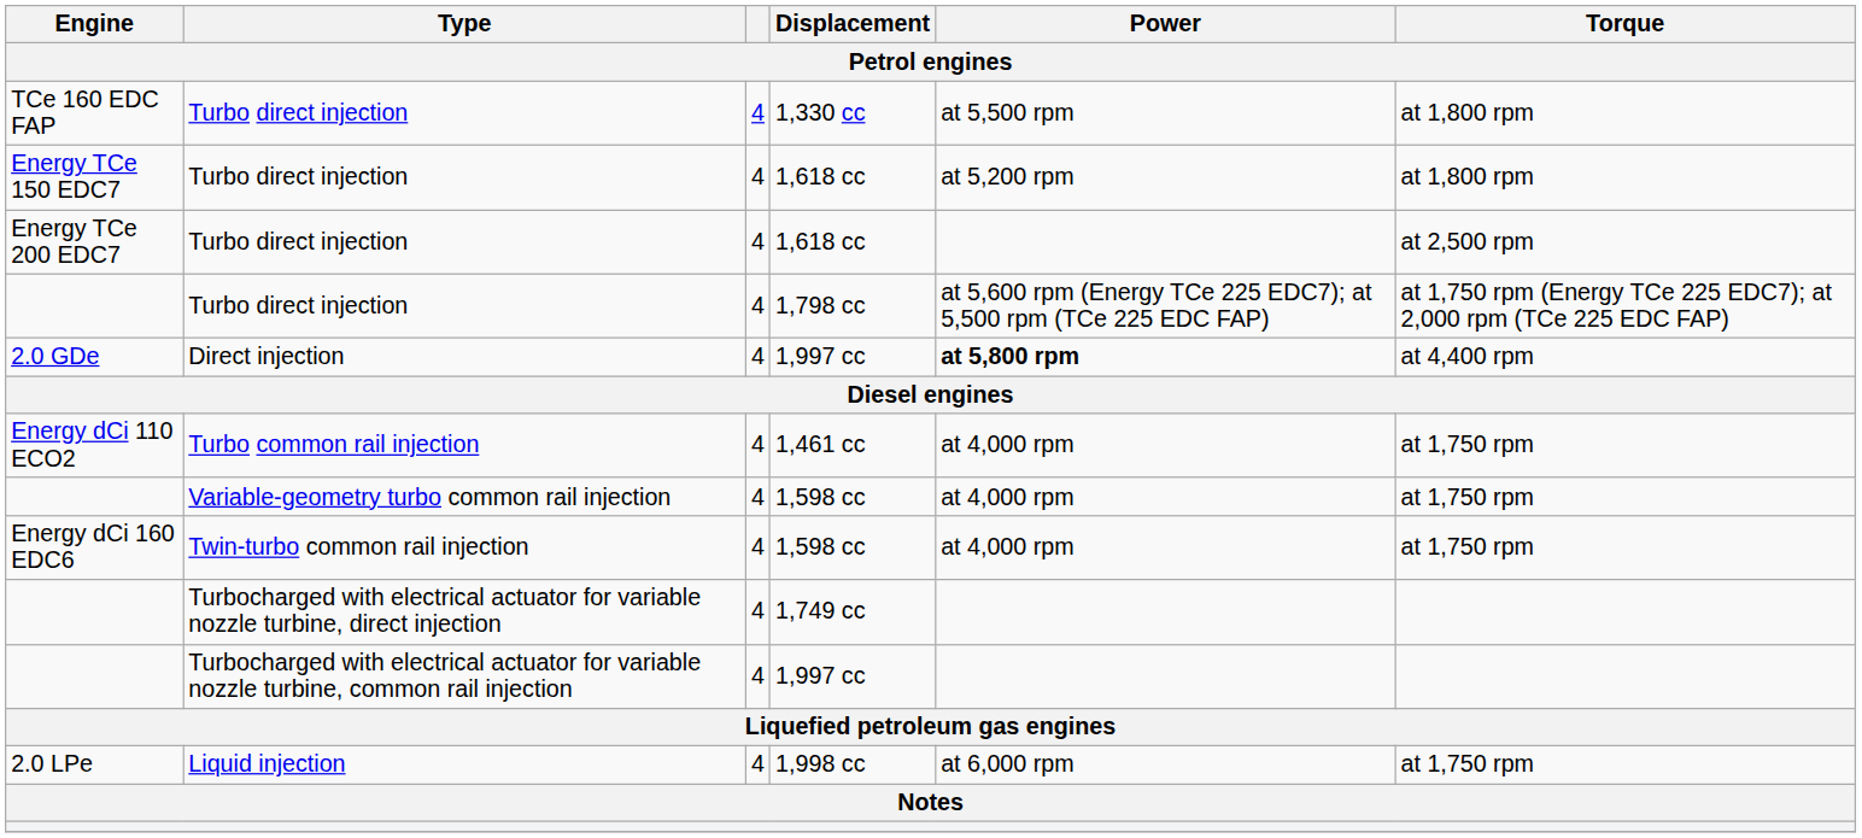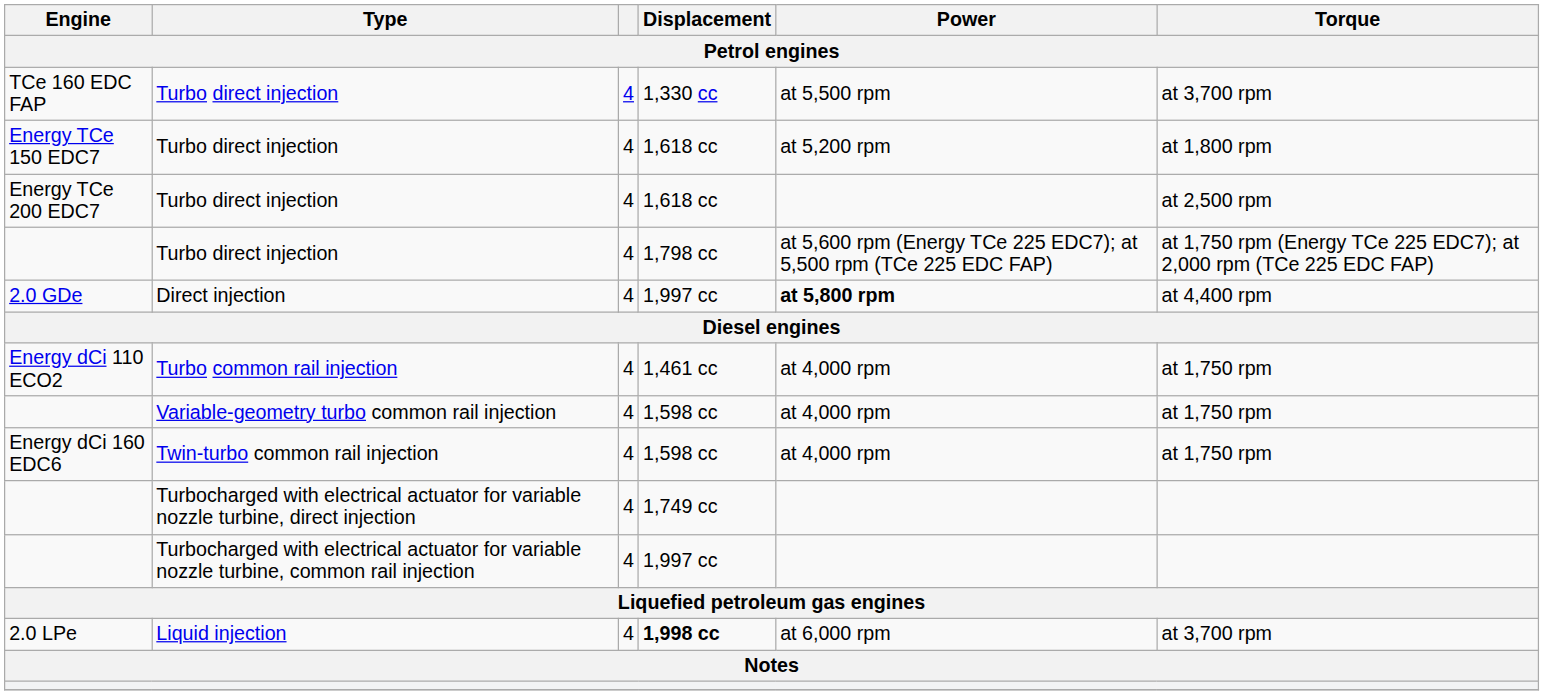TCe 160 EDC FAP | Torque: at 1,800 rpm -> at 3,700 rpm
2.0 LPe | Displacement: normal -> bold
2.0 LPe | Torque: at 1,750 rpm -> at 3,700 rpm
